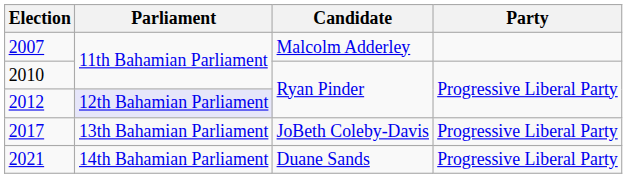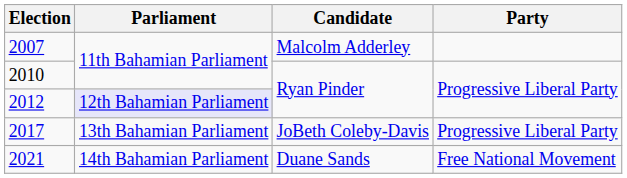2021 | Party: Progressive Liberal Party -> Free National Movement
